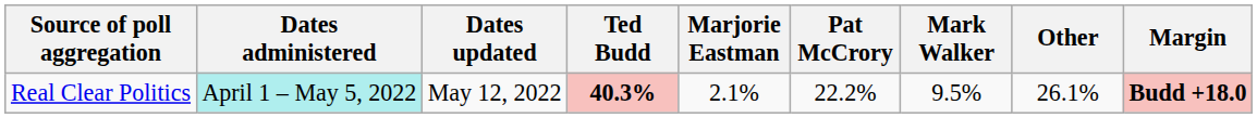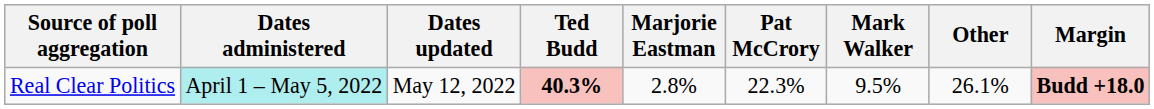Real Clear Politics | Marjorie Eastman: 2.1% -> 2.8%
Real Clear Politics | Pat McCrory: 22.2% -> 22.3%
